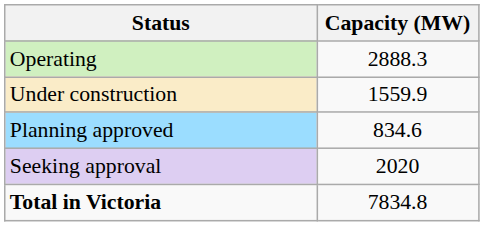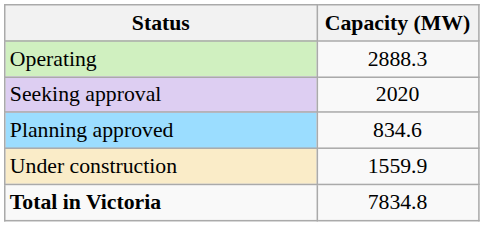rows swapped: Under construction <-> Seeking approval
